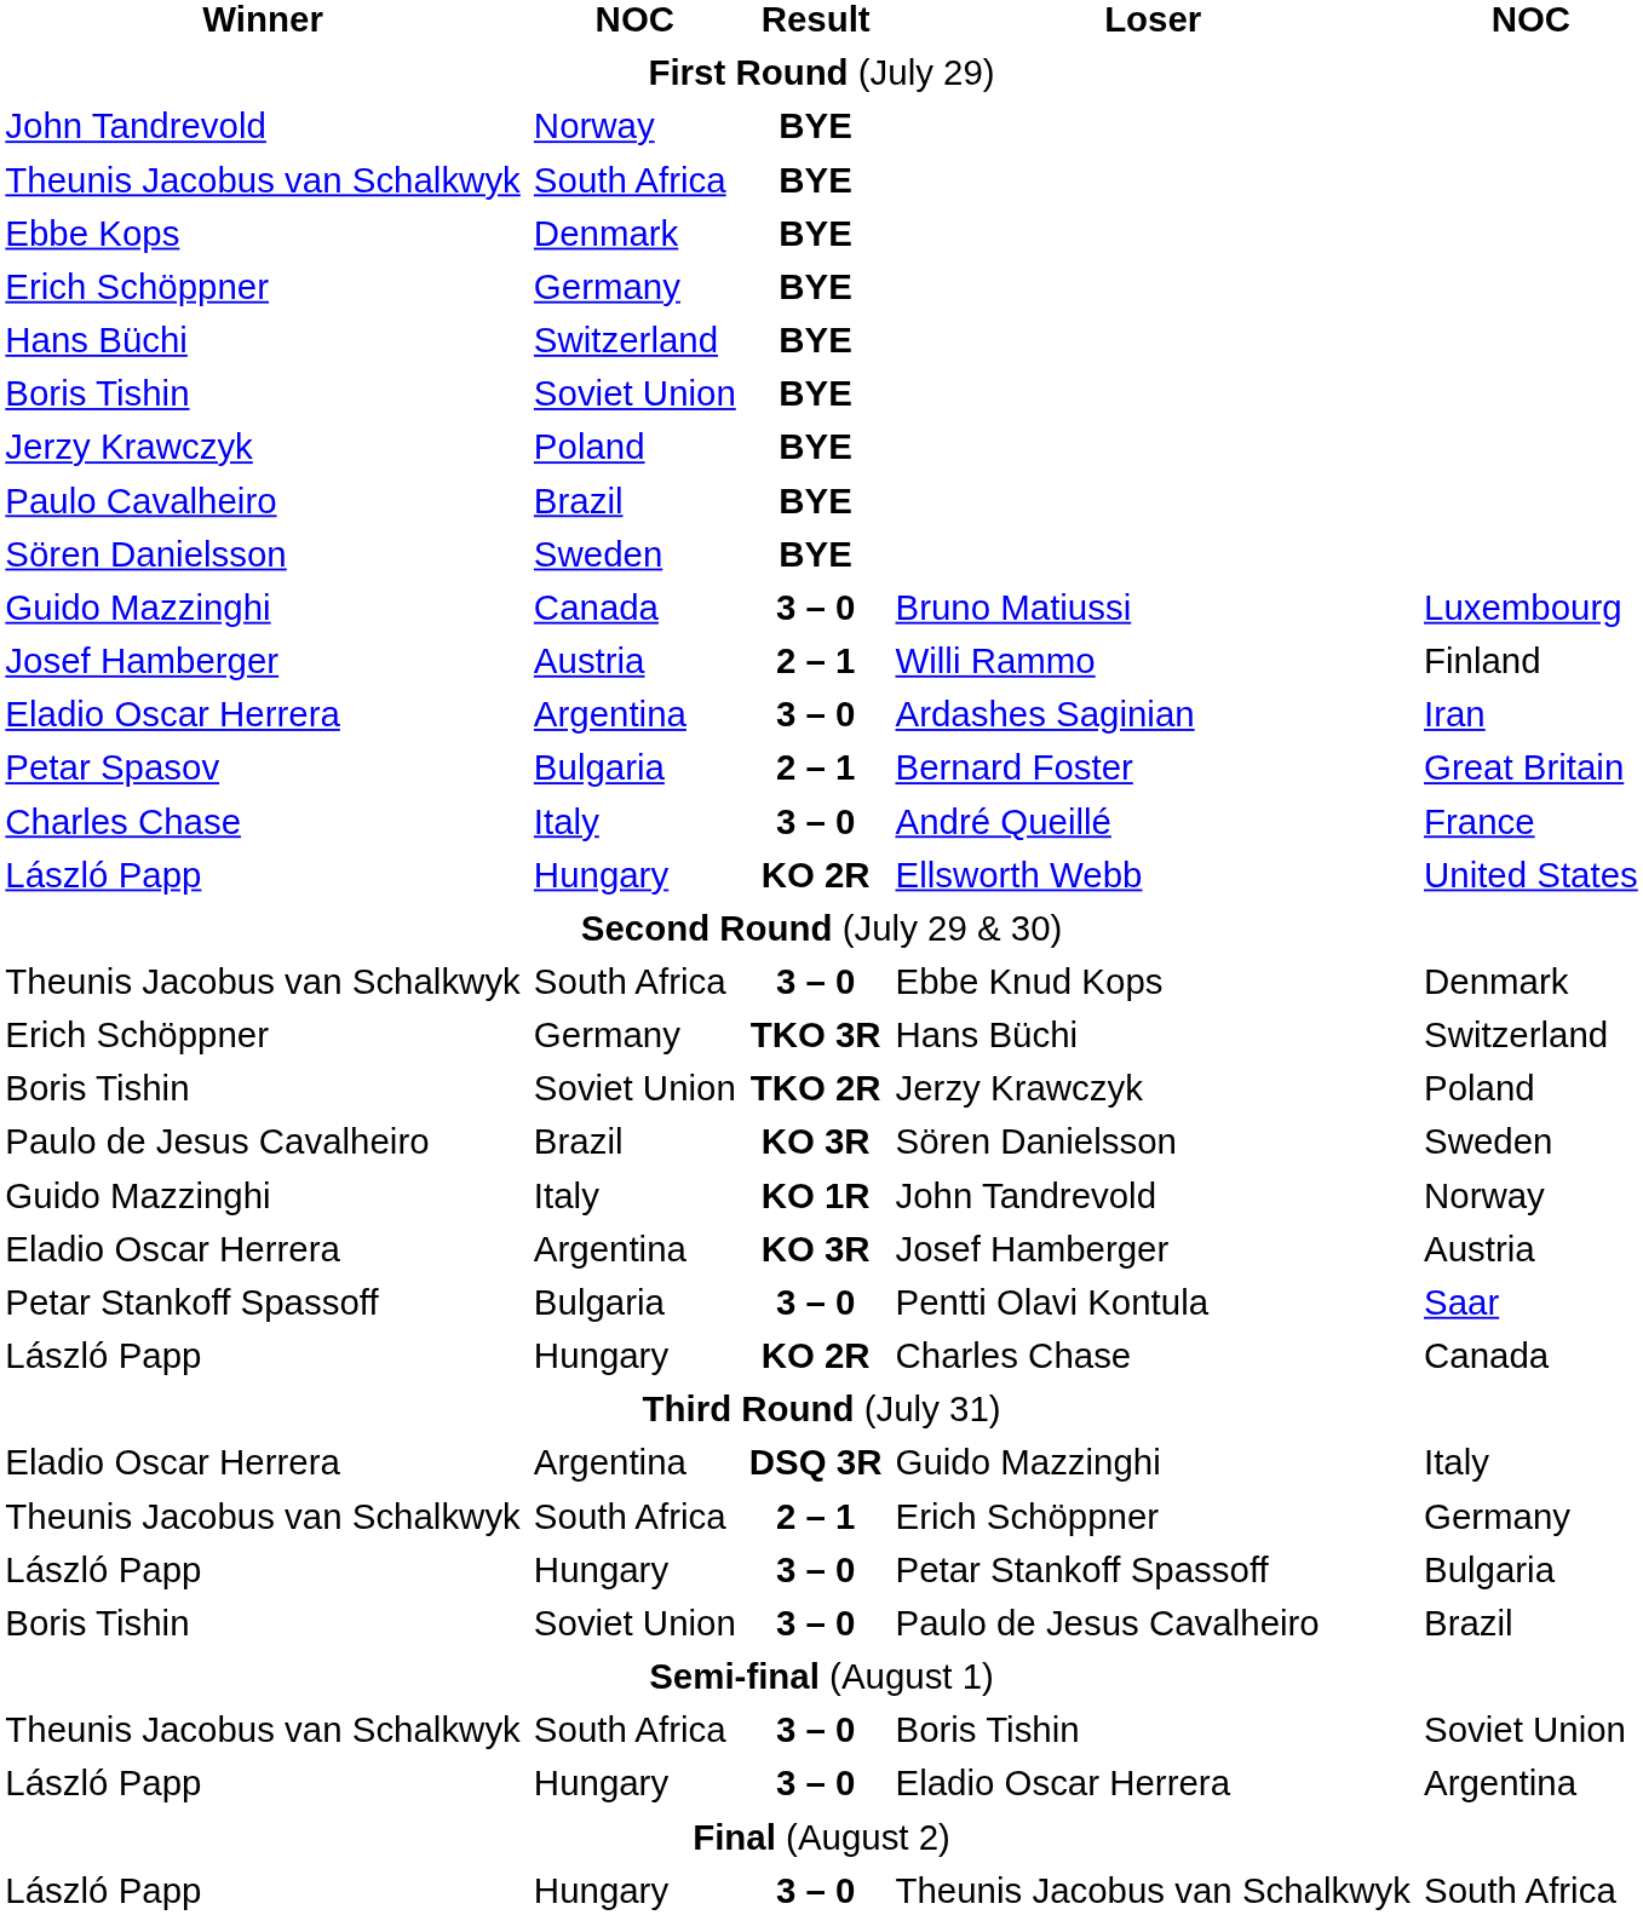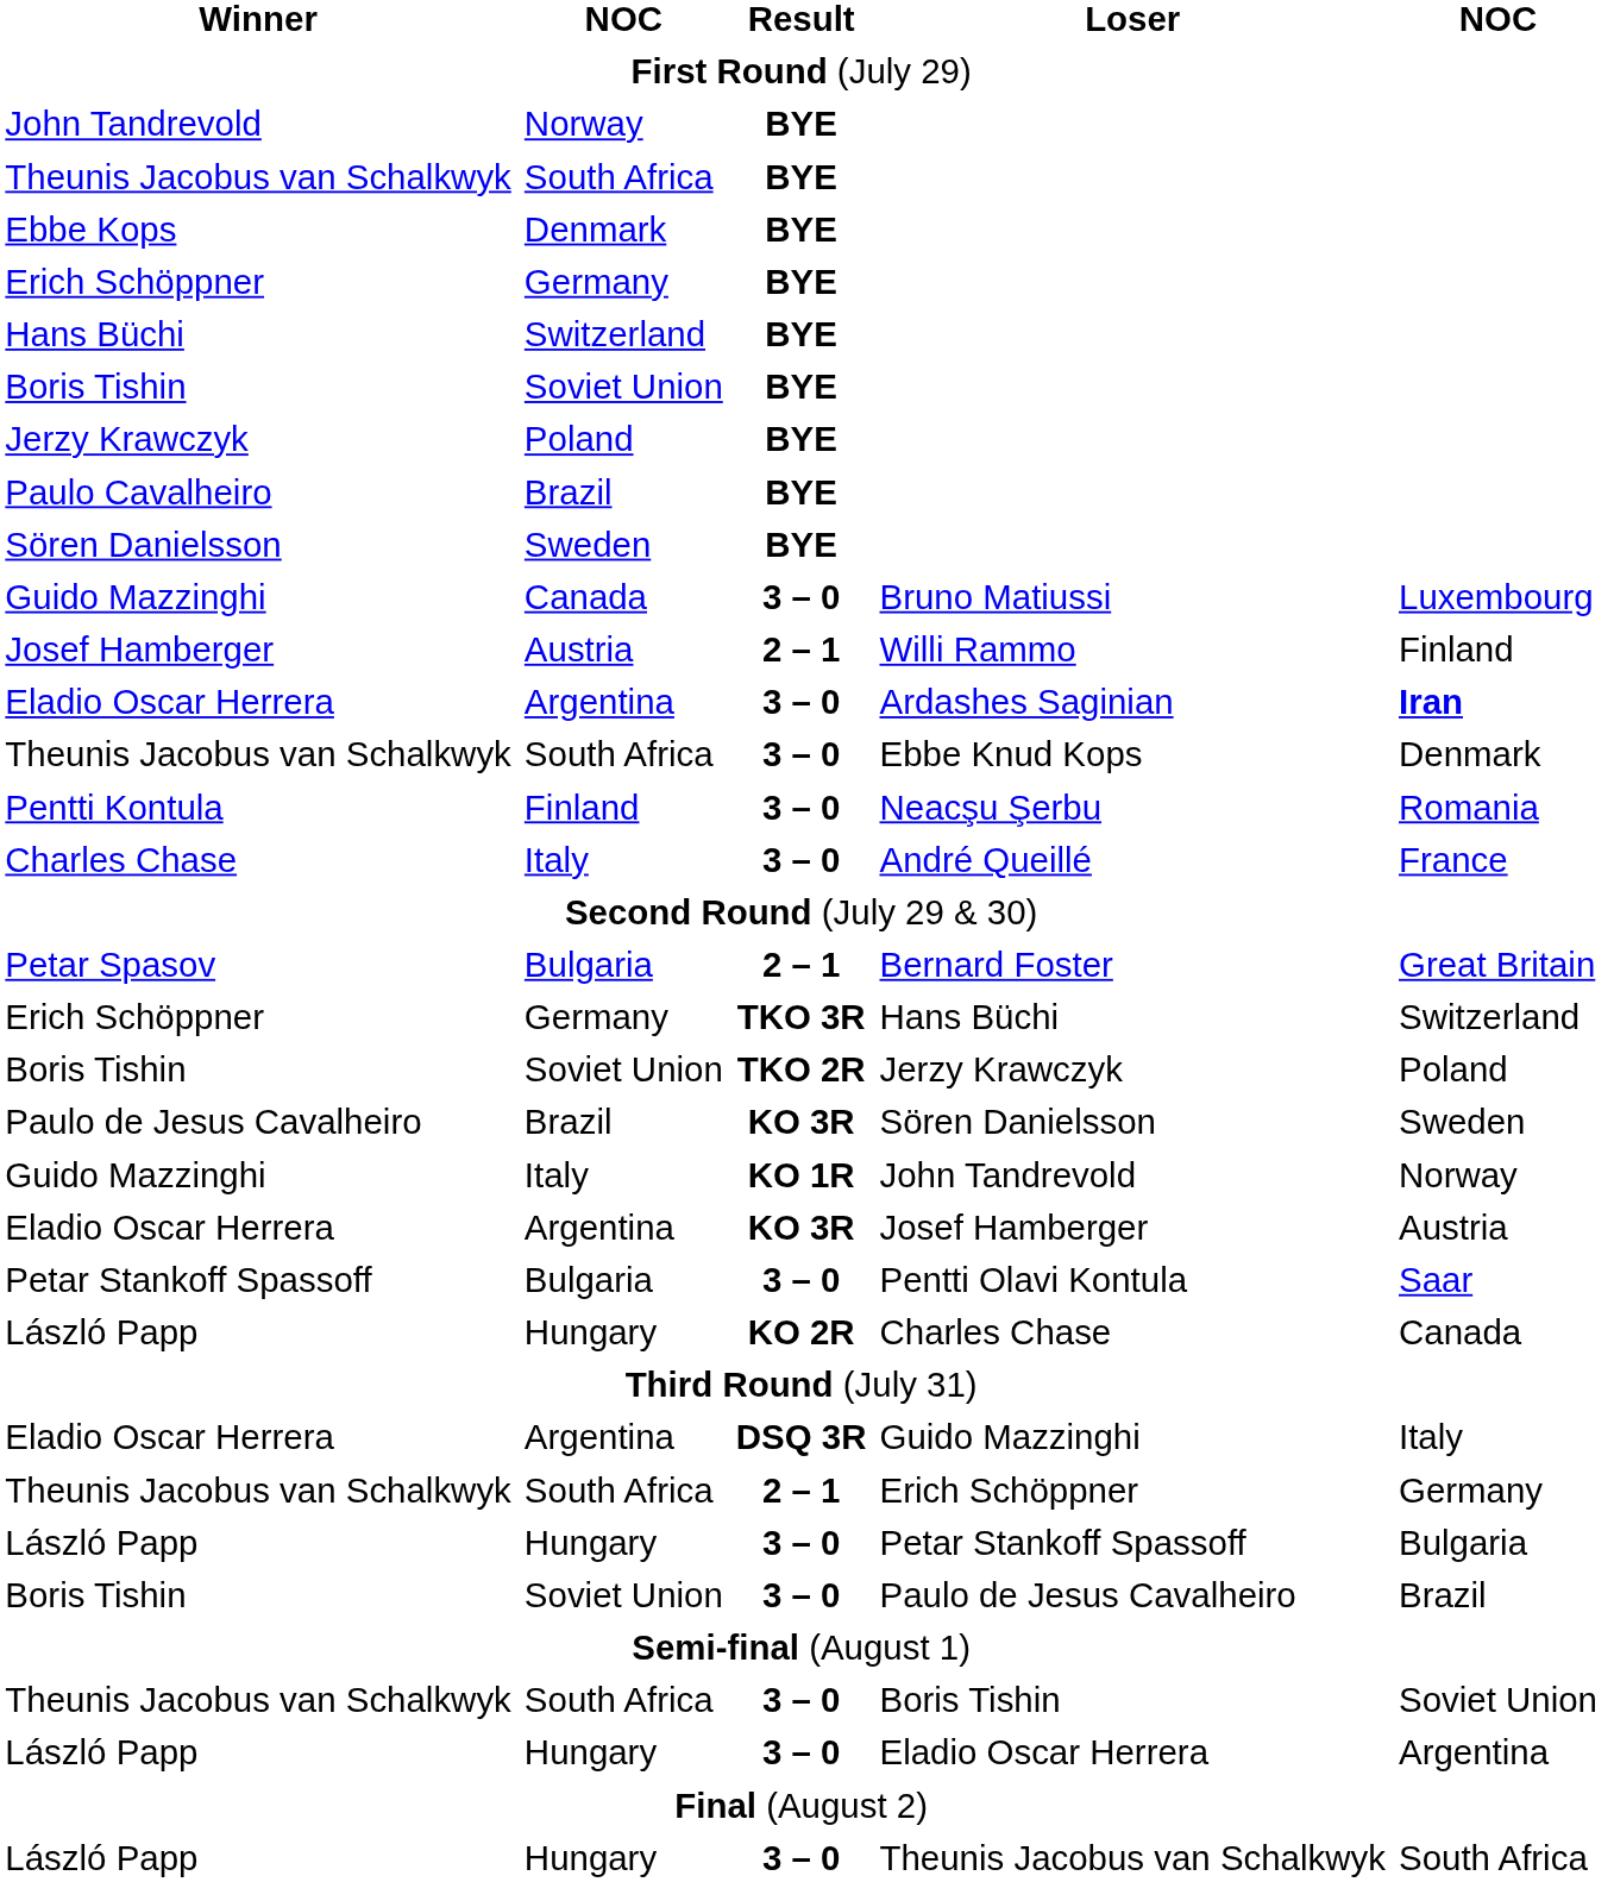Ardashes Saginian | column 5: normal -> bold
rows swapped: Bernard Foster <-> Ebbe Knud Kops
+ row: Pentti Kontula | Finland | 3 – 0 | Neacşu Şerbu | Romania
- row: László Papp | Hungary | KO 2R | Ellsworth Webb | United States
